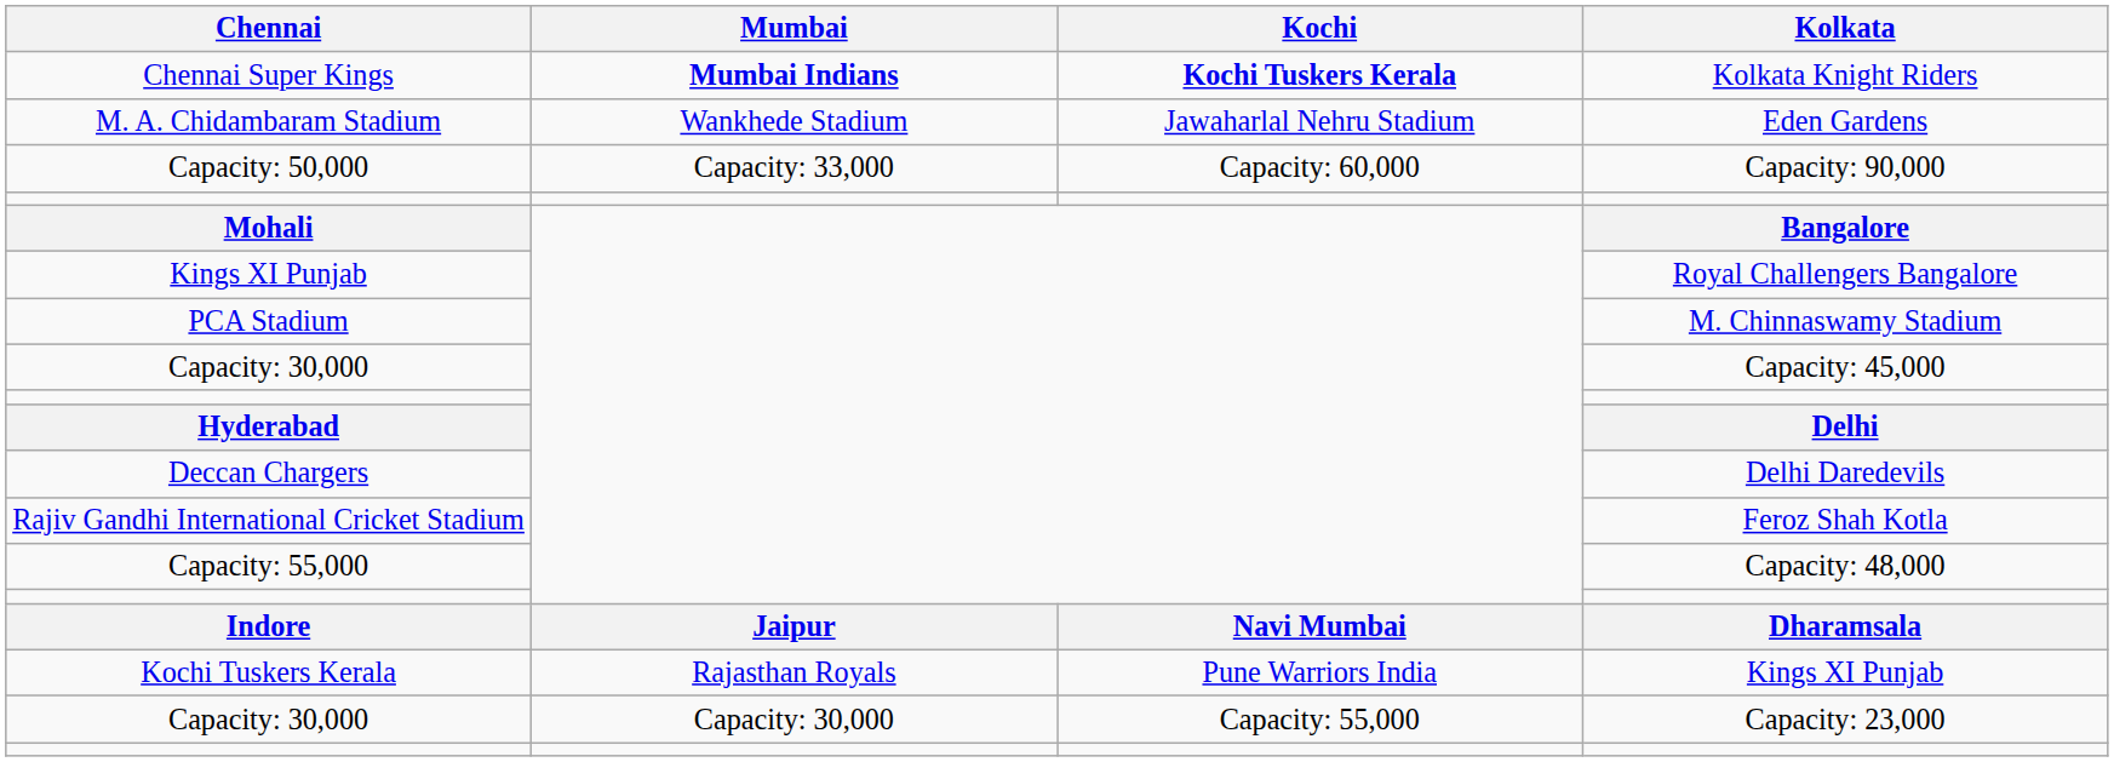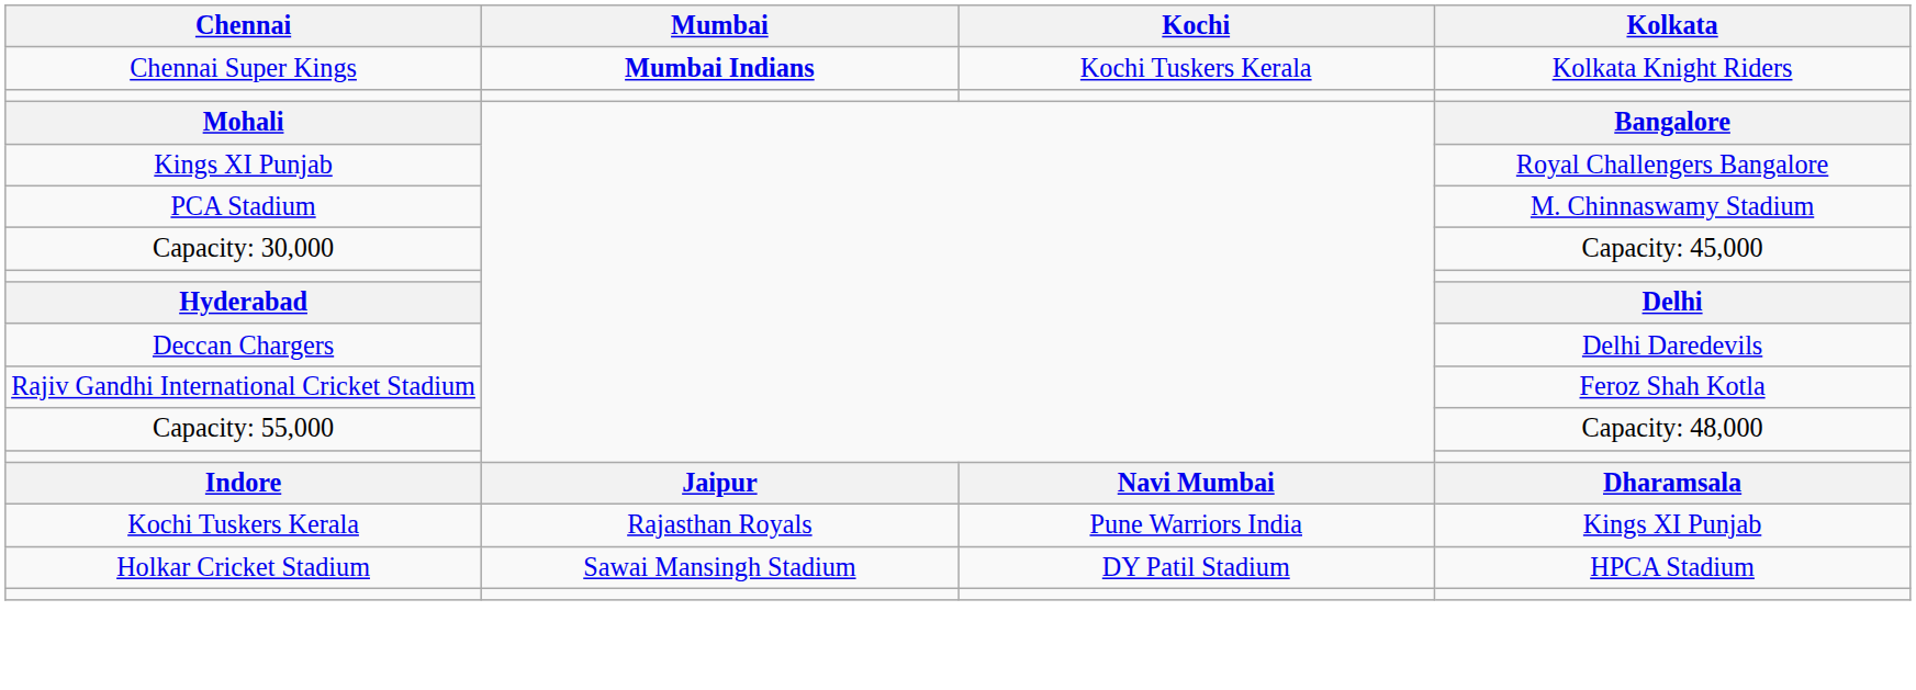Kolkata Knight Riders | Kochi: bold -> normal
- row: M. A. Chidambaram Stadium | Wankhede Stadium | Jawaharlal Nehru Stadium | Eden Gardens
- row: Capacity: 50,000 | Capacity: 33,000 | Capacity: 60,000 | Capacity: 90,000
+ row: Holkar Cricket Stadium | Sawai Mansingh Stadium | DY Patil Stadium | HPCA Stadium
- row: Capacity: 30,000 | Capacity: 30,000 | Capacity: 55,000 | Capacity: 23,000
